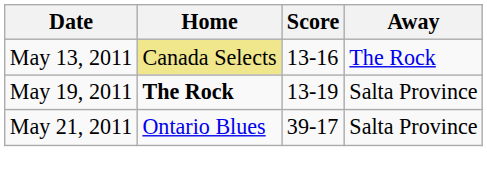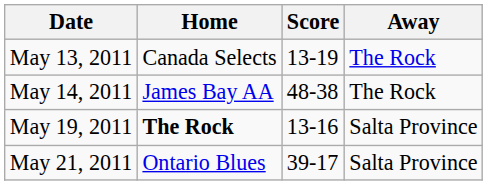May 13, 2011 | Home: khaki background -> no background
May 13, 2011 | Score: 13-16 -> 13-19
+ row: May 14, 2011 | James Bay AA | 48-38 | The Rock
May 19, 2011 | Score: 13-19 -> 13-16
